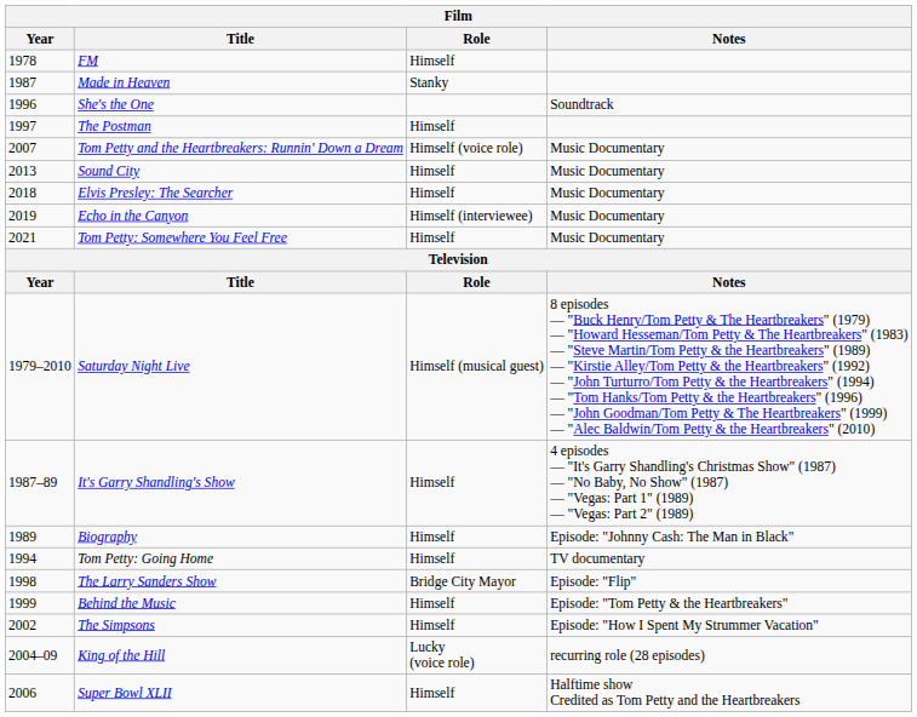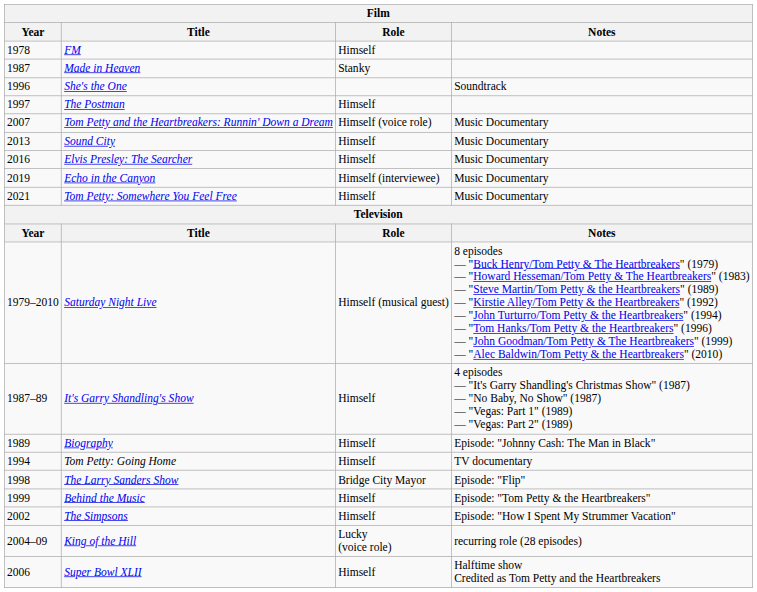Elvis Presley: The Searcher | Year: 2018 -> 2016
